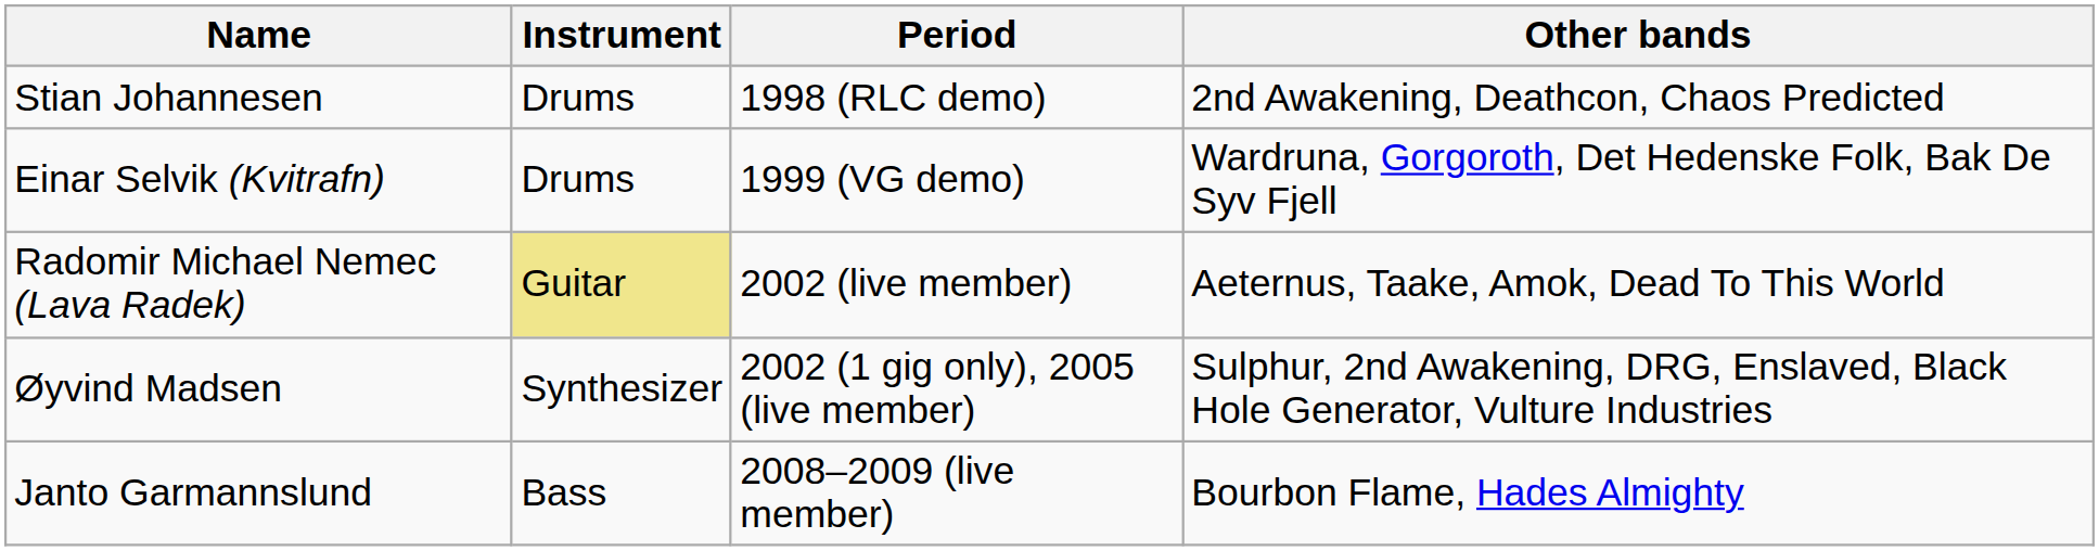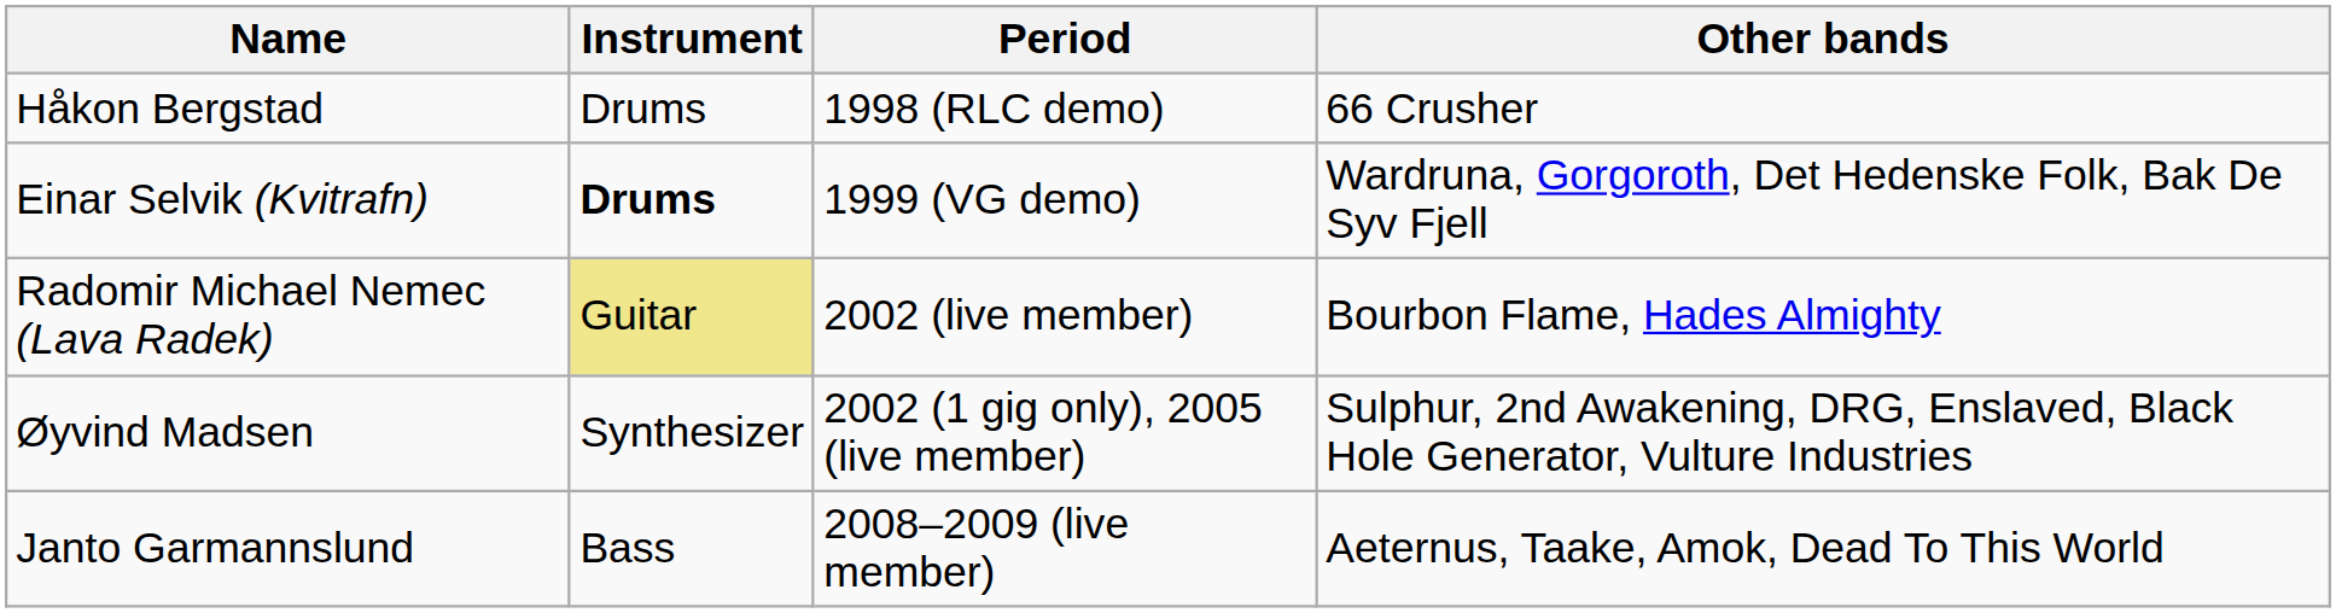- row: Stian Johannesen | Drums | 1998 (RLC demo) | 2nd Awakening, Deathcon, Chaos Predicted
+ row: Håkon Bergstad | Drums | 1998 (RLC demo) | 66 Crusher
Einar Selvik (Kvitrafn) | Instrument: normal -> bold
Radomir Michael Nemec (Lava Radek) | Other bands: Aeternus, Taake, Amok, Dead To This World -> Bourbon Flame, Hades Almighty
Janto Garmannslund | Other bands: Bourbon Flame, Hades Almighty -> Aeternus, Taake, Amok, Dead To This World
